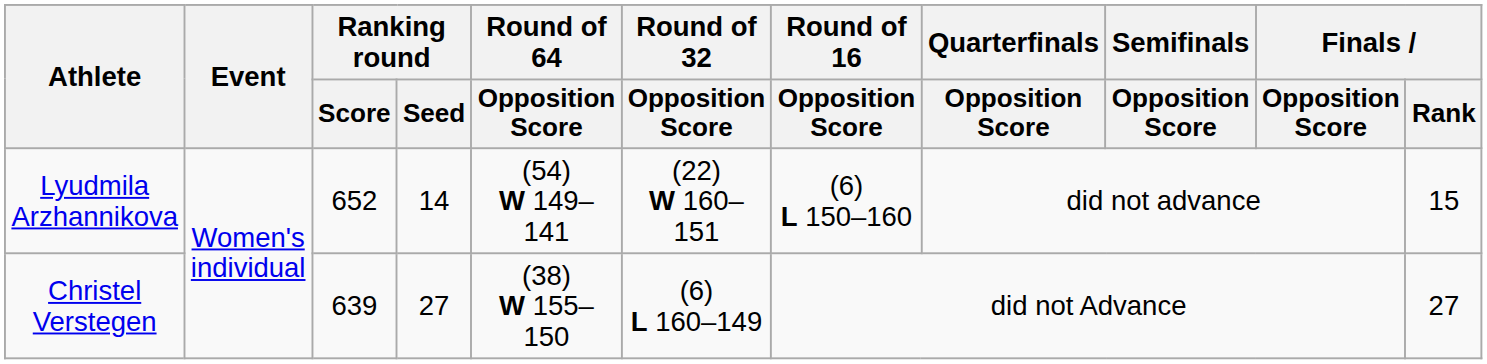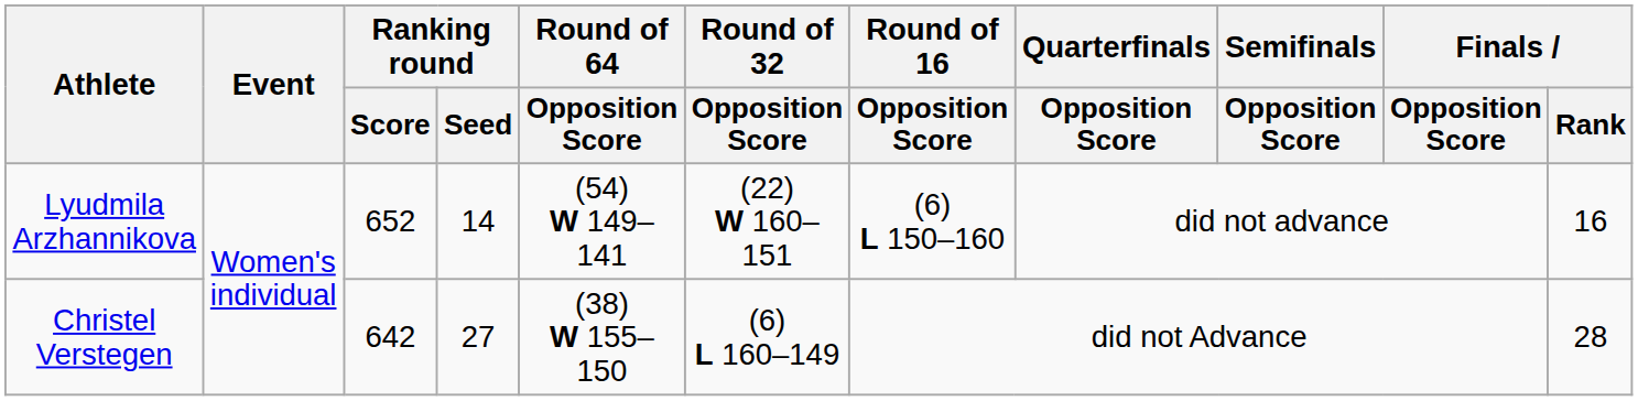Lyudmila Arzhannikova | Finals / Rank: 15 -> 16
Christel Verstegen | Ranking round / Score: 639 -> 642
Christel Verstegen | Finals / Rank: 27 -> 28
